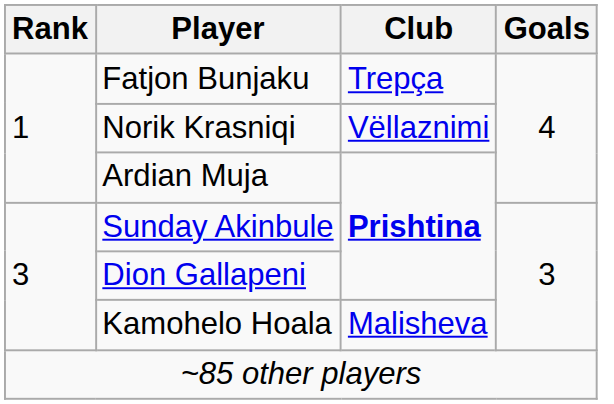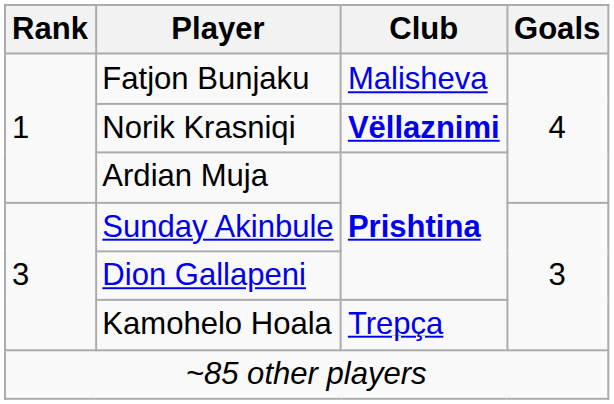Fatjon Bunjaku | Club: Trepça -> Malisheva
Norik Krasniqi | Club: normal -> bold
Kamohelo Hoala | Club: Malisheva -> Trepça
